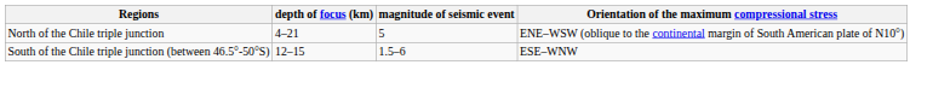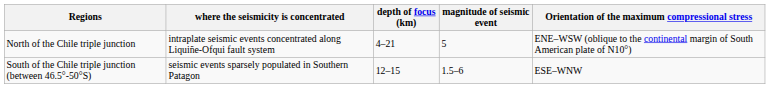+ column: where the seismicity is concentrated | intraplate seismic events concentrated along Liquiñe-Ofqui fault system | seismic events sparsely populated in Southern Patagon
